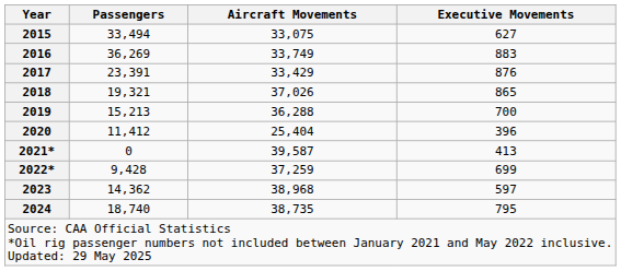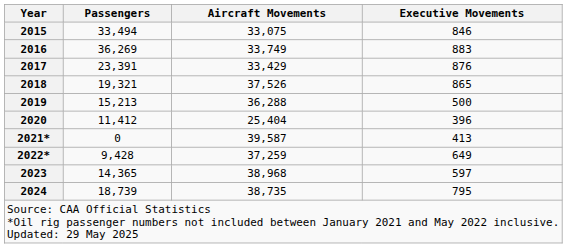2015 | Executive Movements: 627 -> 846
2018 | Aircraft Movements: 37,026 -> 37,526
2019 | Executive Movements: 700 -> 500
2022* | Executive Movements: 699 -> 649
2023 | Passengers: 14,362 -> 14,365
2024 | Passengers: 18,740 -> 18,739
